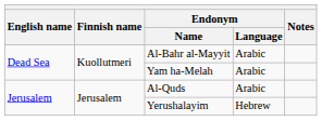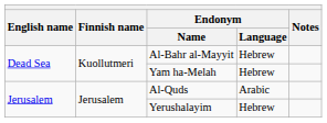Al-Bahr al-Mayyit | Endonym / Language: Arabic -> Hebrew
Yam ha-Melah | Endonym / Language: Arabic -> Hebrew
